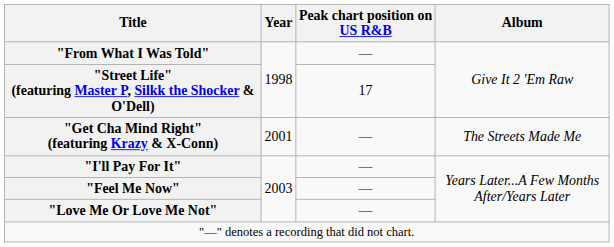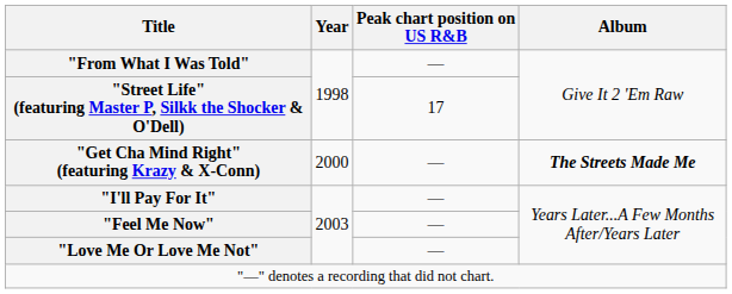"Get Cha Mind Right" (featuring Krazy & X-Conn) | Year: 2001 -> 2000
"Get Cha Mind Right" (featuring Krazy & X-Conn) | Album: normal -> bold
